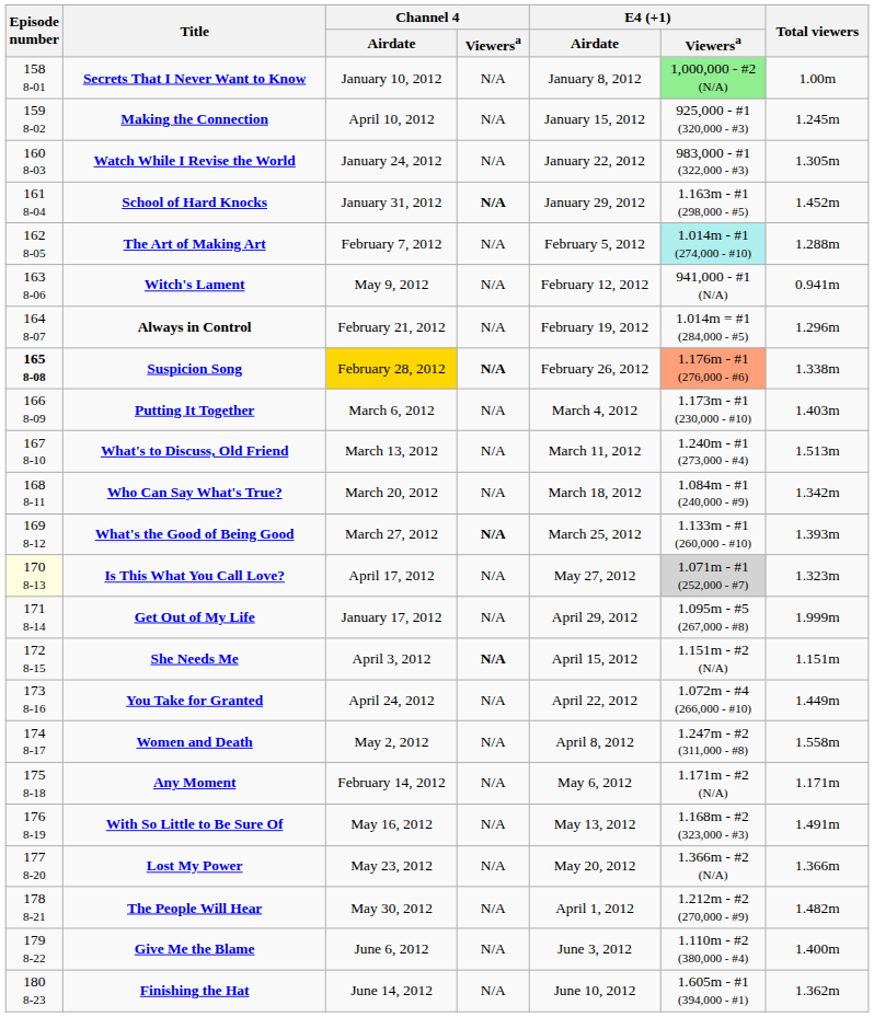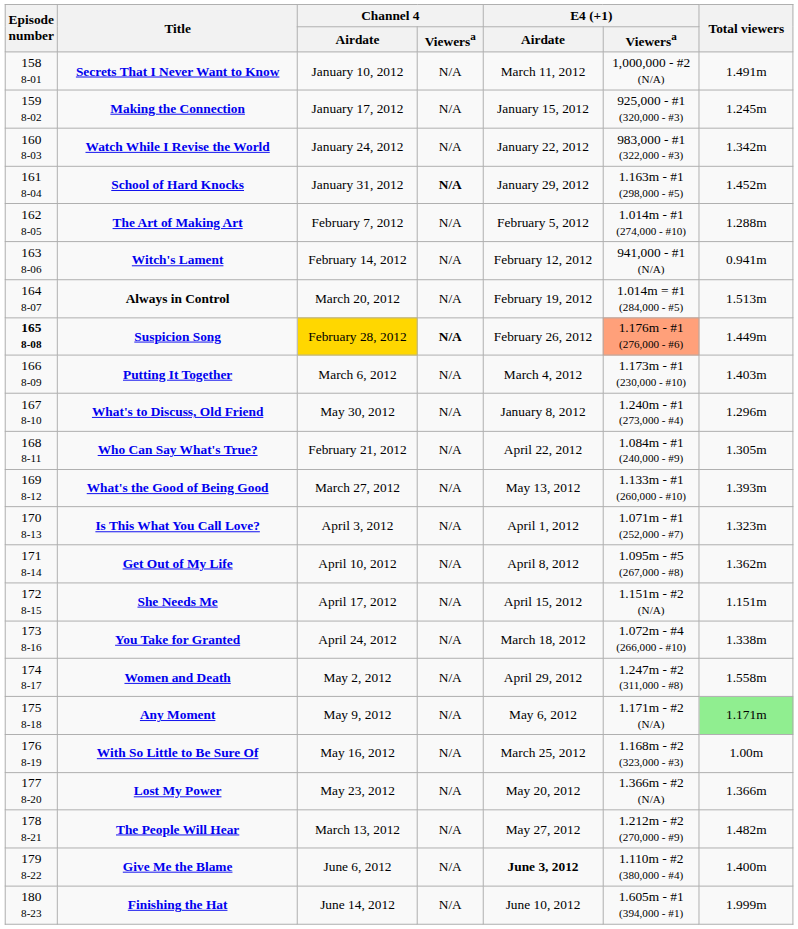Secrets That I Never Want to Know | E4 (+1) / Airdate: January 8, 2012 -> March 11, 2012
Secrets That I Never Want to Know | E4 (+1) / Viewersa: lightgreen background -> no background
Secrets That I Never Want to Know | Total viewers: 1.00m -> 1.491m
Making the Connection | Channel 4 / Airdate: April 10, 2012 -> January 17, 2012
Watch While I Revise the World | Total viewers: 1.305m -> 1.342m
The Art of Making Art | E4 (+1) / Viewersa: paleturquoise background -> no background
Witch's Lament | Channel 4 / Airdate: May 9, 2012 -> February 14, 2012
Always in Control | Channel 4 / Airdate: February 21, 2012 -> March 20, 2012
Always in Control | Total viewers: 1.296m -> 1.513m
Suspicion Song | Total viewers: 1.338m -> 1.449m
What's to Discuss, Old Friend | Channel 4 / Airdate: March 13, 2012 -> May 30, 2012
What's to Discuss, Old Friend | E4 (+1) / Airdate: March 11, 2012 -> January 8, 2012
What's to Discuss, Old Friend | Total viewers: 1.513m -> 1.296m
Who Can Say What's True? | Channel 4 / Airdate: March 20, 2012 -> February 21, 2012
Who Can Say What's True? | E4 (+1) / Airdate: March 18, 2012 -> April 22, 2012
Who Can Say What's True? | Total viewers: 1.342m -> 1.305m
What's the Good of Being Good | Channel 4 / Viewersa: bold -> normal
What's the Good of Being Good | E4 (+1) / Airdate: March 25, 2012 -> May 13, 2012
Is This What You Call Love? | Episode number: lightyellow background -> no background
Is This What You Call Love? | Channel 4 / Airdate: April 17, 2012 -> April 3, 2012
Is This What You Call Love? | E4 (+1) / Airdate: May 27, 2012 -> April 1, 2012
Is This What You Call Love? | E4 (+1) / Viewersa: lightgrey background -> no background
Get Out of My Life | Channel 4 / Airdate: January 17, 2012 -> April 10, 2012
Get Out of My Life | E4 (+1) / Airdate: April 29, 2012 -> April 8, 2012
Get Out of My Life | Total viewers: 1.999m -> 1.362m
She Needs Me | Channel 4 / Airdate: April 3, 2012 -> April 17, 2012
She Needs Me | Channel 4 / Viewersa: bold -> normal
You Take for Granted | E4 (+1) / Airdate: April 22, 2012 -> March 18, 2012
You Take for Granted | Total viewers: 1.449m -> 1.338m
Women and Death | E4 (+1) / Airdate: April 8, 2012 -> April 29, 2012
Any Moment | Channel 4 / Airdate: February 14, 2012 -> May 9, 2012
Any Moment | Total viewers: no background -> lightgreen background
With So Little to Be Sure Of | E4 (+1) / Airdate: May 13, 2012 -> March 25, 2012
With So Little to Be Sure Of | Total viewers: 1.491m -> 1.00m
The People Will Hear | Channel 4 / Airdate: May 30, 2012 -> March 13, 2012
The People Will Hear | E4 (+1) / Airdate: April 1, 2012 -> May 27, 2012
Give Me the Blame | E4 (+1) / Airdate: normal -> bold
Finishing the Hat | Total viewers: 1.362m -> 1.999m
